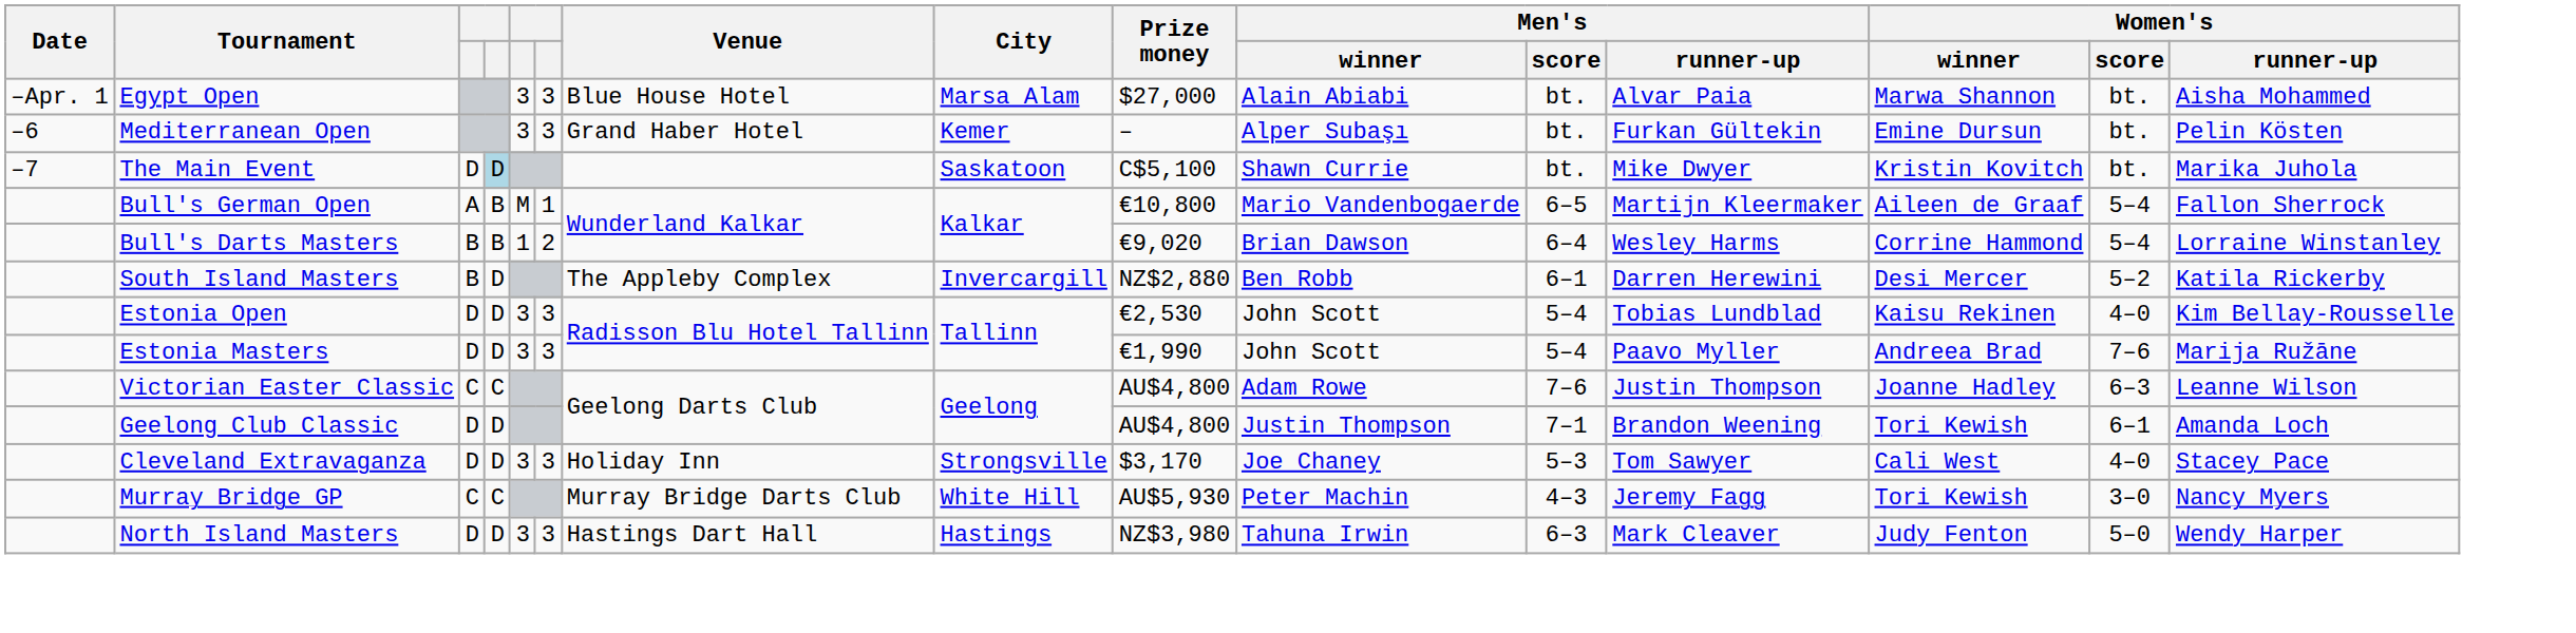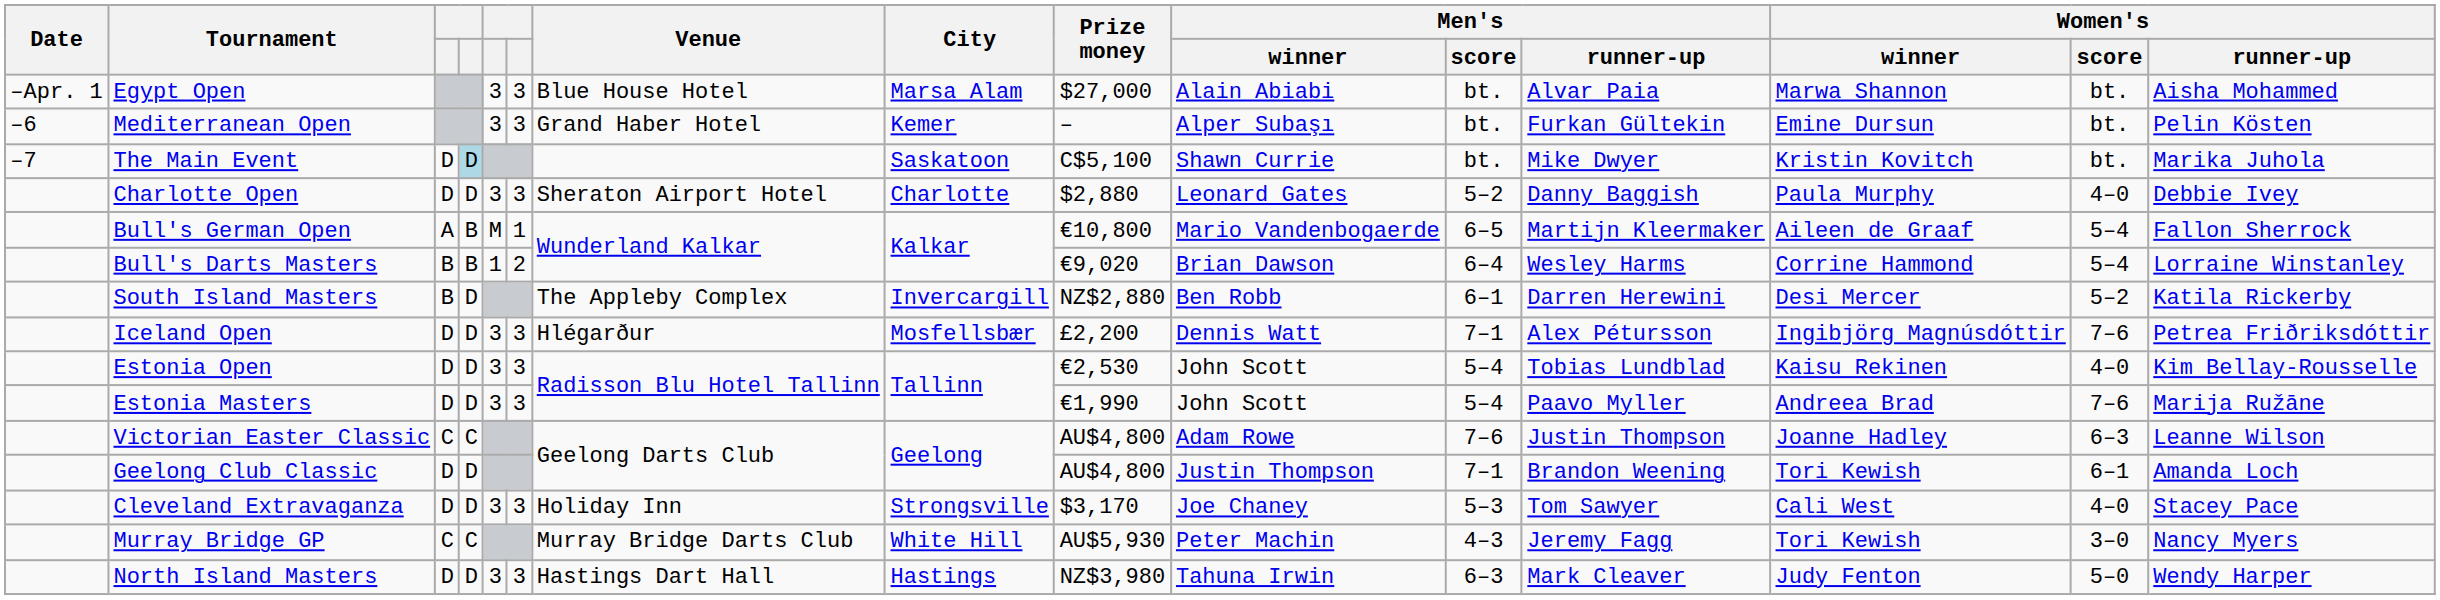+ row: Charlotte Open | D | D | 3 | 3 | Sheraton Airport Hotel | Charlotte | $2,880 | Leonard Gates | 5–2 | Danny Baggish | Paula Murphy | 4–0 | Debbie Ivey
+ row: Iceland Open | D | D | 3 | 3 | Hlégarður | Mosfellsbær | £2,200 | Dennis Watt | 7–1 | Alex Pétursson | Ingibjörg Magnúsdóttir | 7–6 | Petrea Friðriksdóttir
